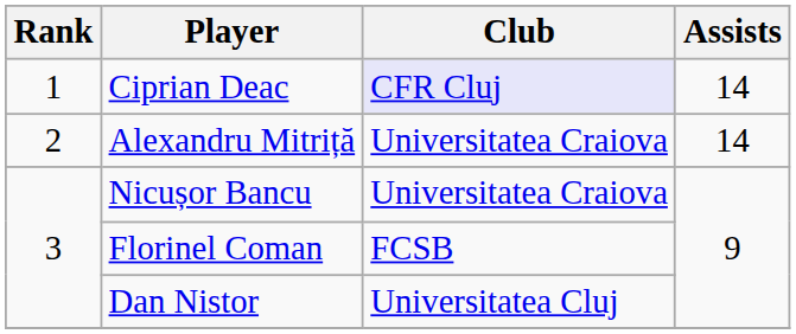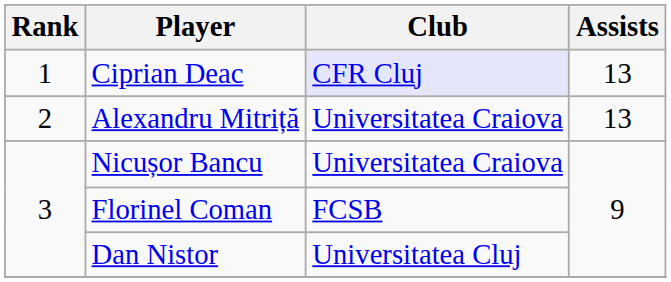Ciprian Deac | Assists: 14 -> 13
Alexandru Mitriță | Assists: 14 -> 13
